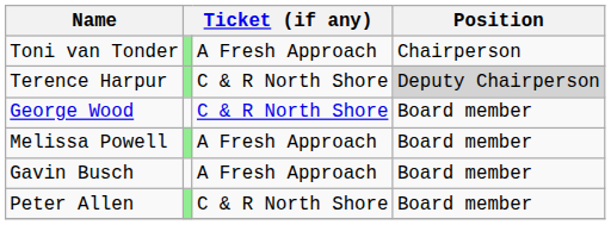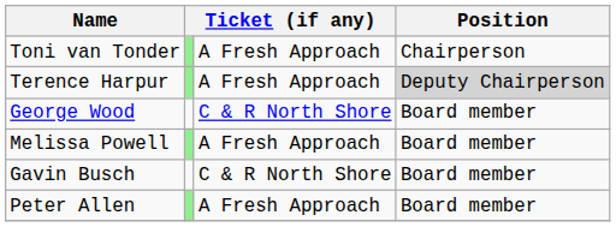Terence Harpur | column 3: C & R North Shore -> A Fresh Approach
Gavin Busch | column 3: A Fresh Approach -> C & R North Shore
Peter Allen | column 3: C & R North Shore -> A Fresh Approach
